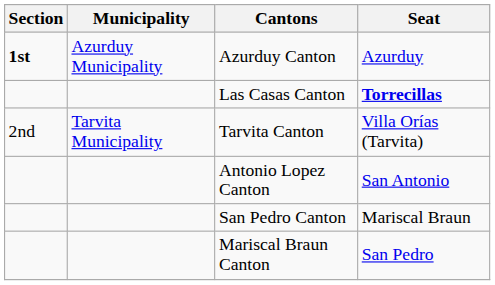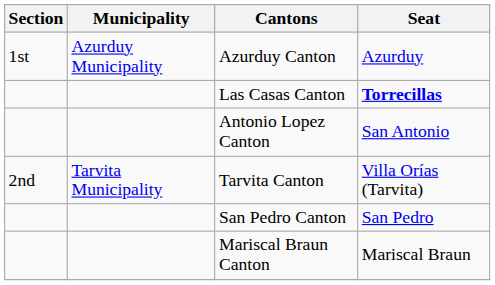Azurduy Canton | Section: bold -> normal
rows swapped: Antonio Lopez Canton <-> Tarvita Canton
San Pedro Canton | Seat: Mariscal Braun -> San Pedro
Mariscal Braun Canton | Seat: San Pedro -> Mariscal Braun
